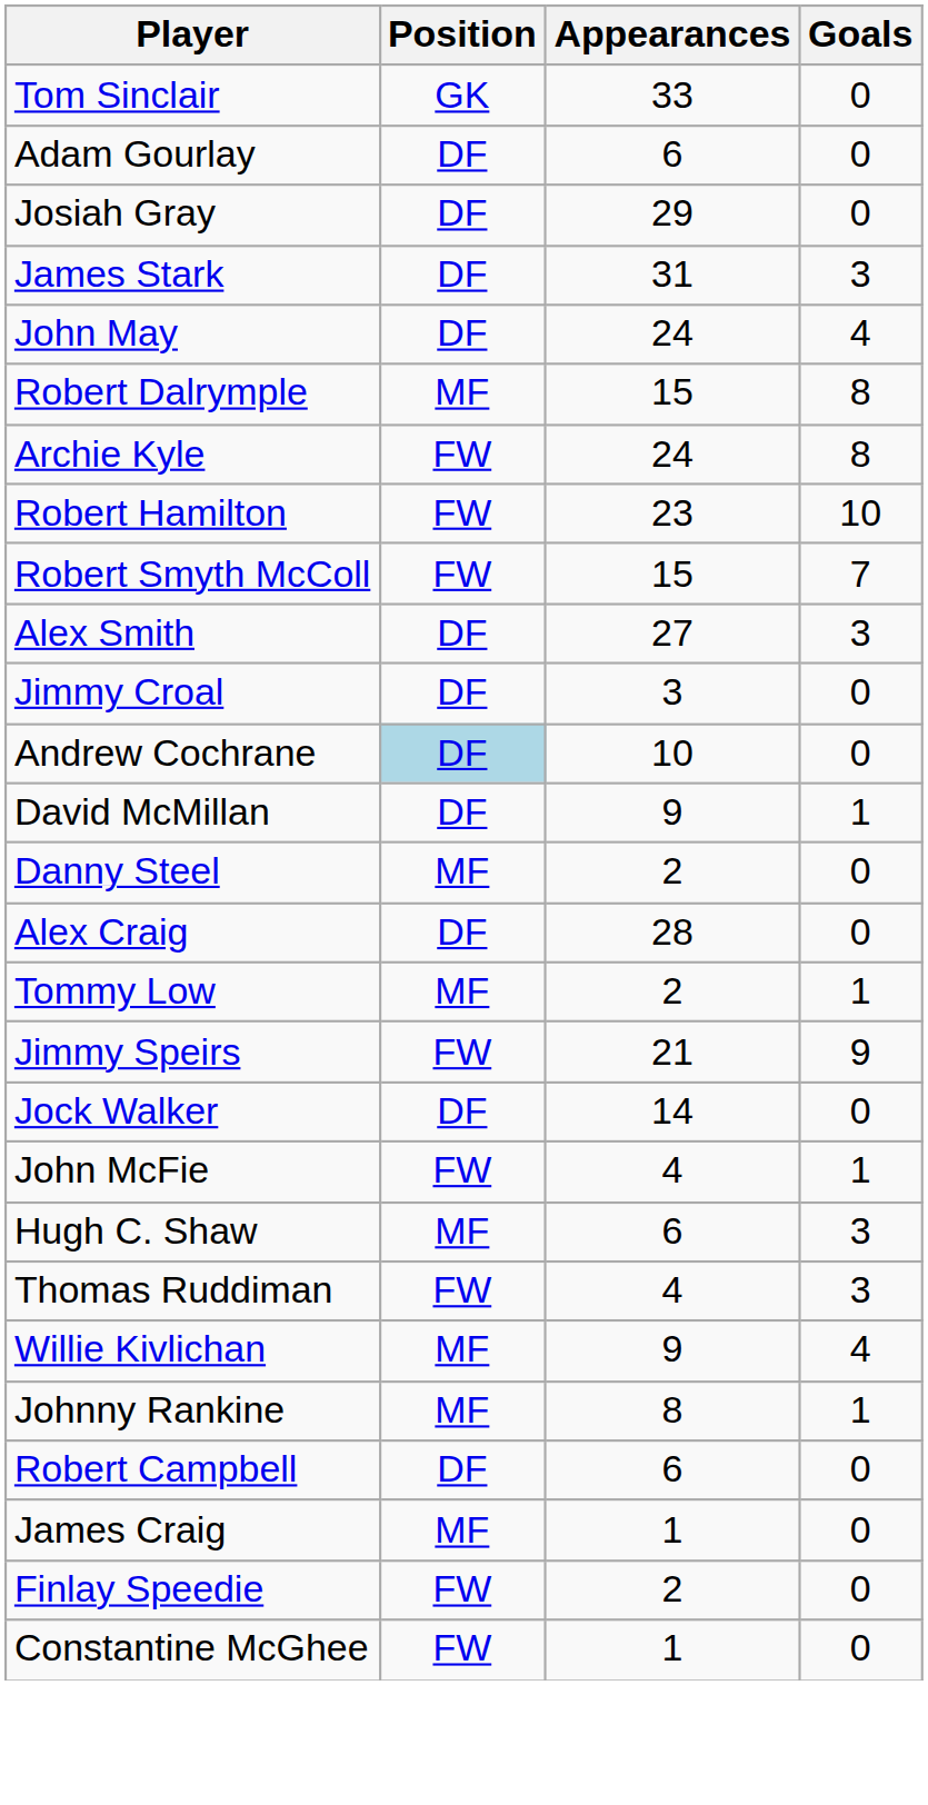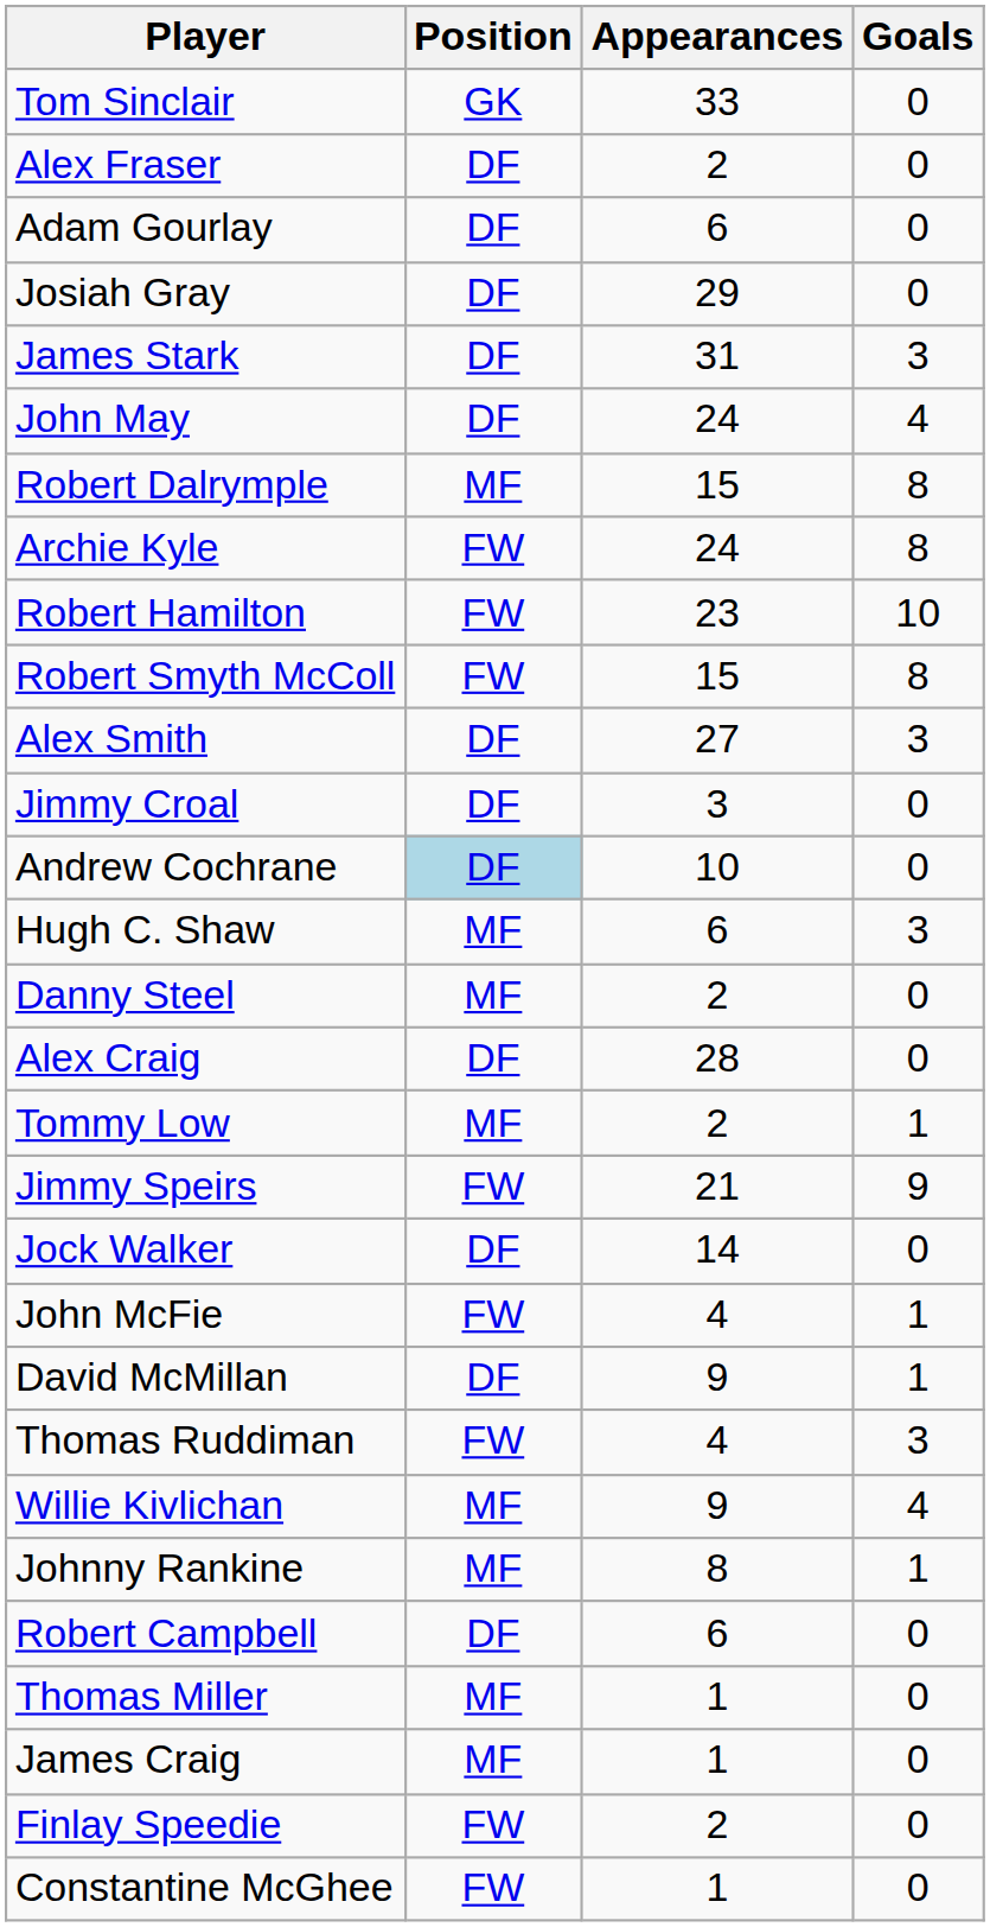+ row: Alex Fraser | DF | 2 | 0
Robert Smyth McColl | Goals: 7 -> 8
rows swapped: David McMillan <-> Hugh C. Shaw
+ row: Thomas Miller | MF | 1 | 0
